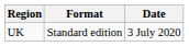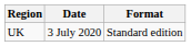columns swapped: Date <-> Format
